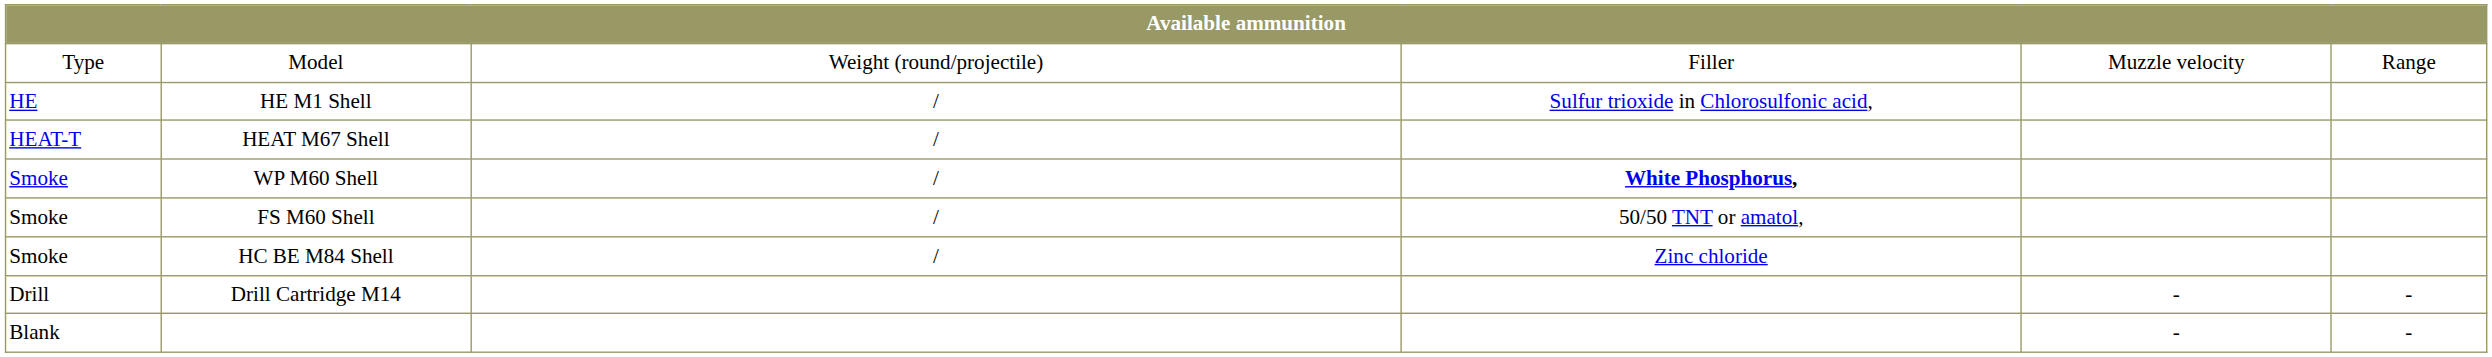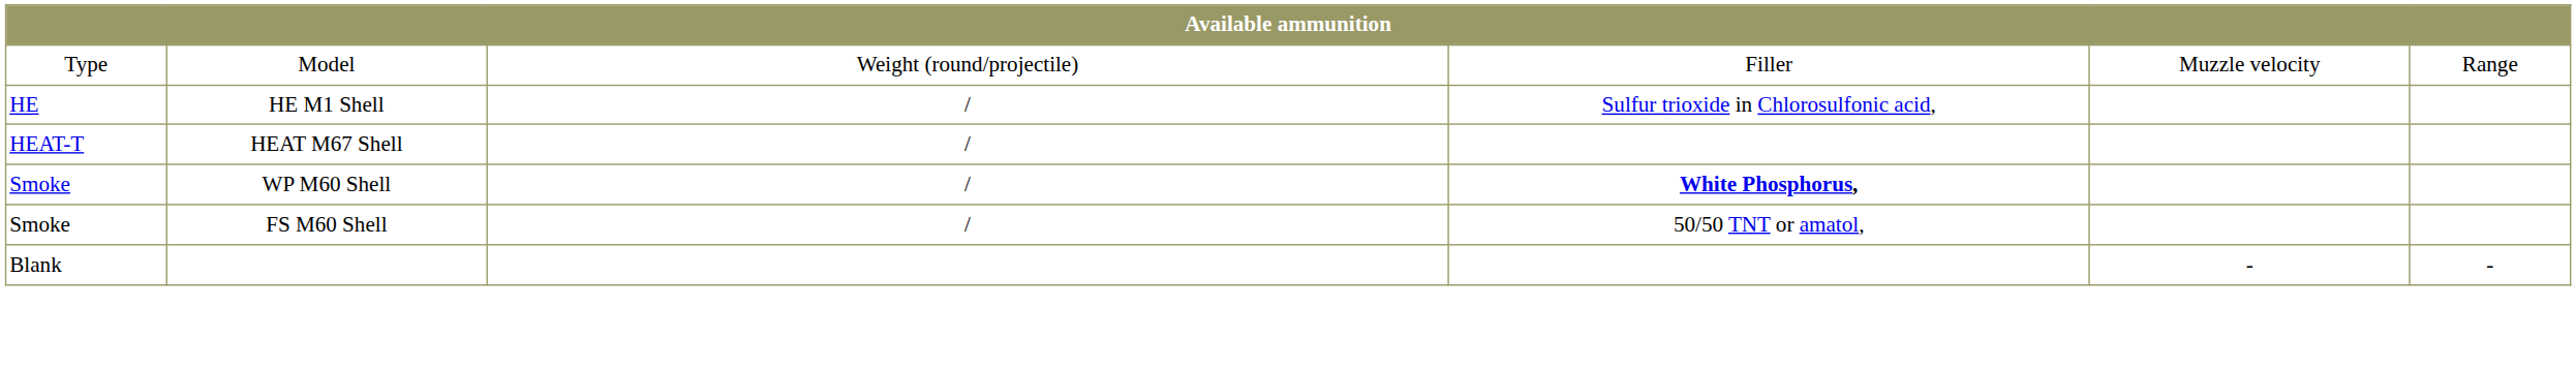- row: Smoke | HC BE M84 Shell | / | Zinc chloride
- row: Drill | Drill Cartridge M14 | - | -
